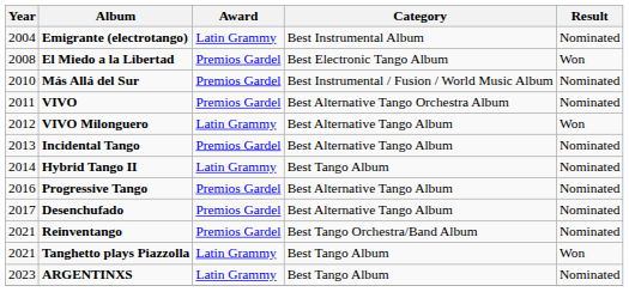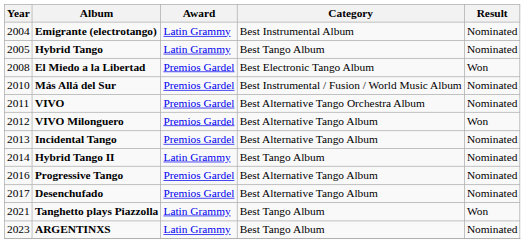+ row: 2005 | Hybrid Tango | Latin Grammy | Best Tango Album | Nominated
VIVO Milonguero | Award: Latin Grammy -> Premios Gardel
- row: 2021 | Reinventango | Premios Gardel | Best Tango Orchestra/Band Album | Nominated
